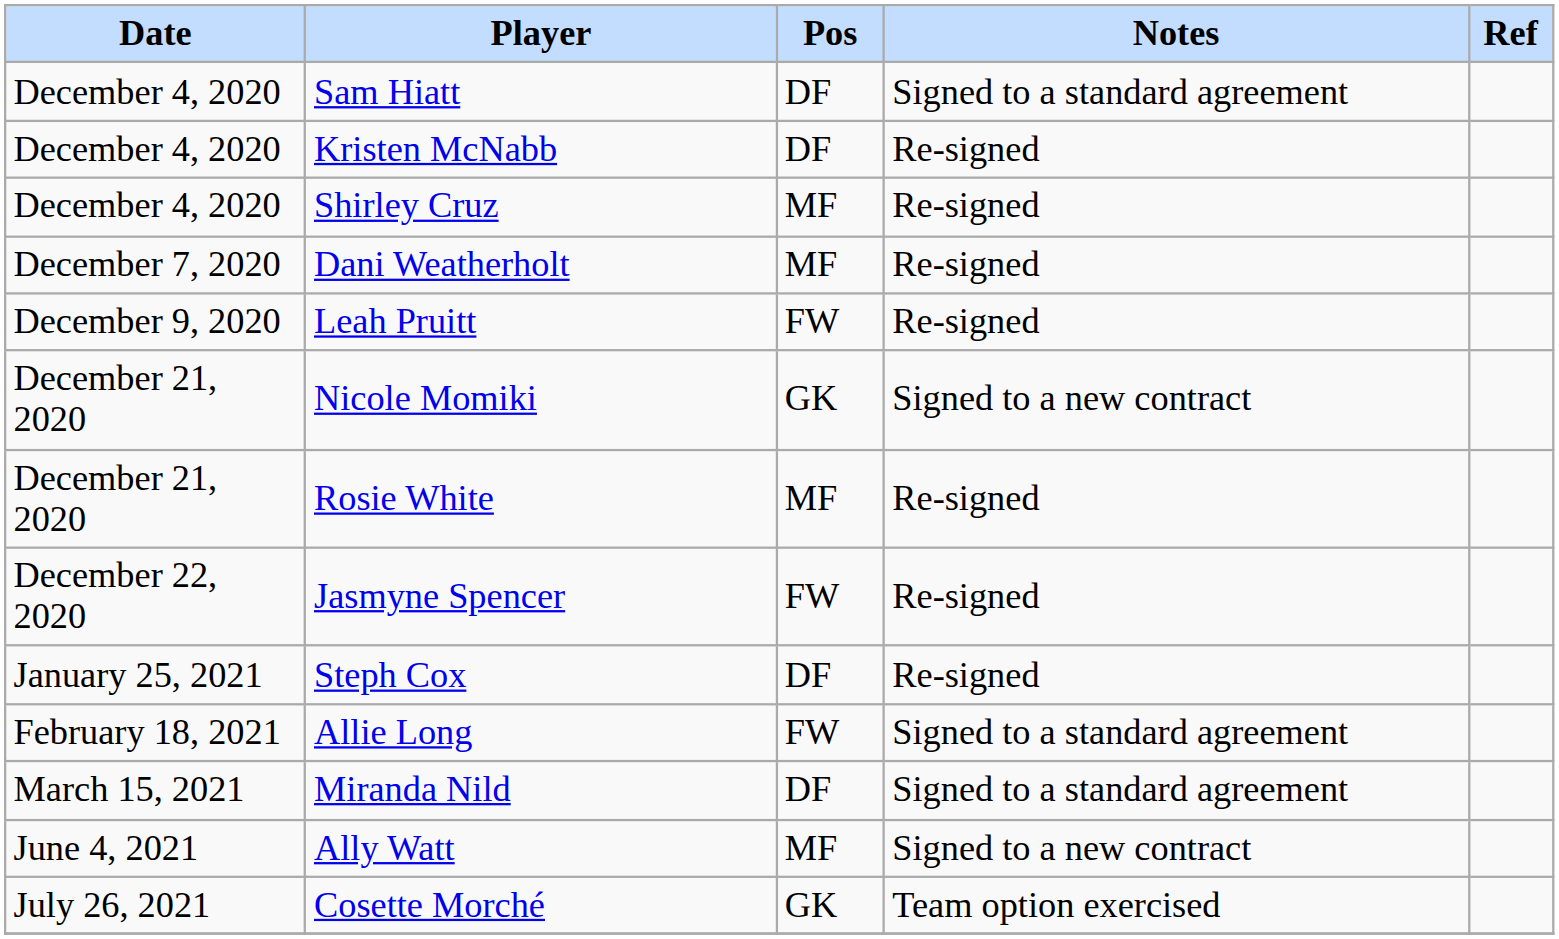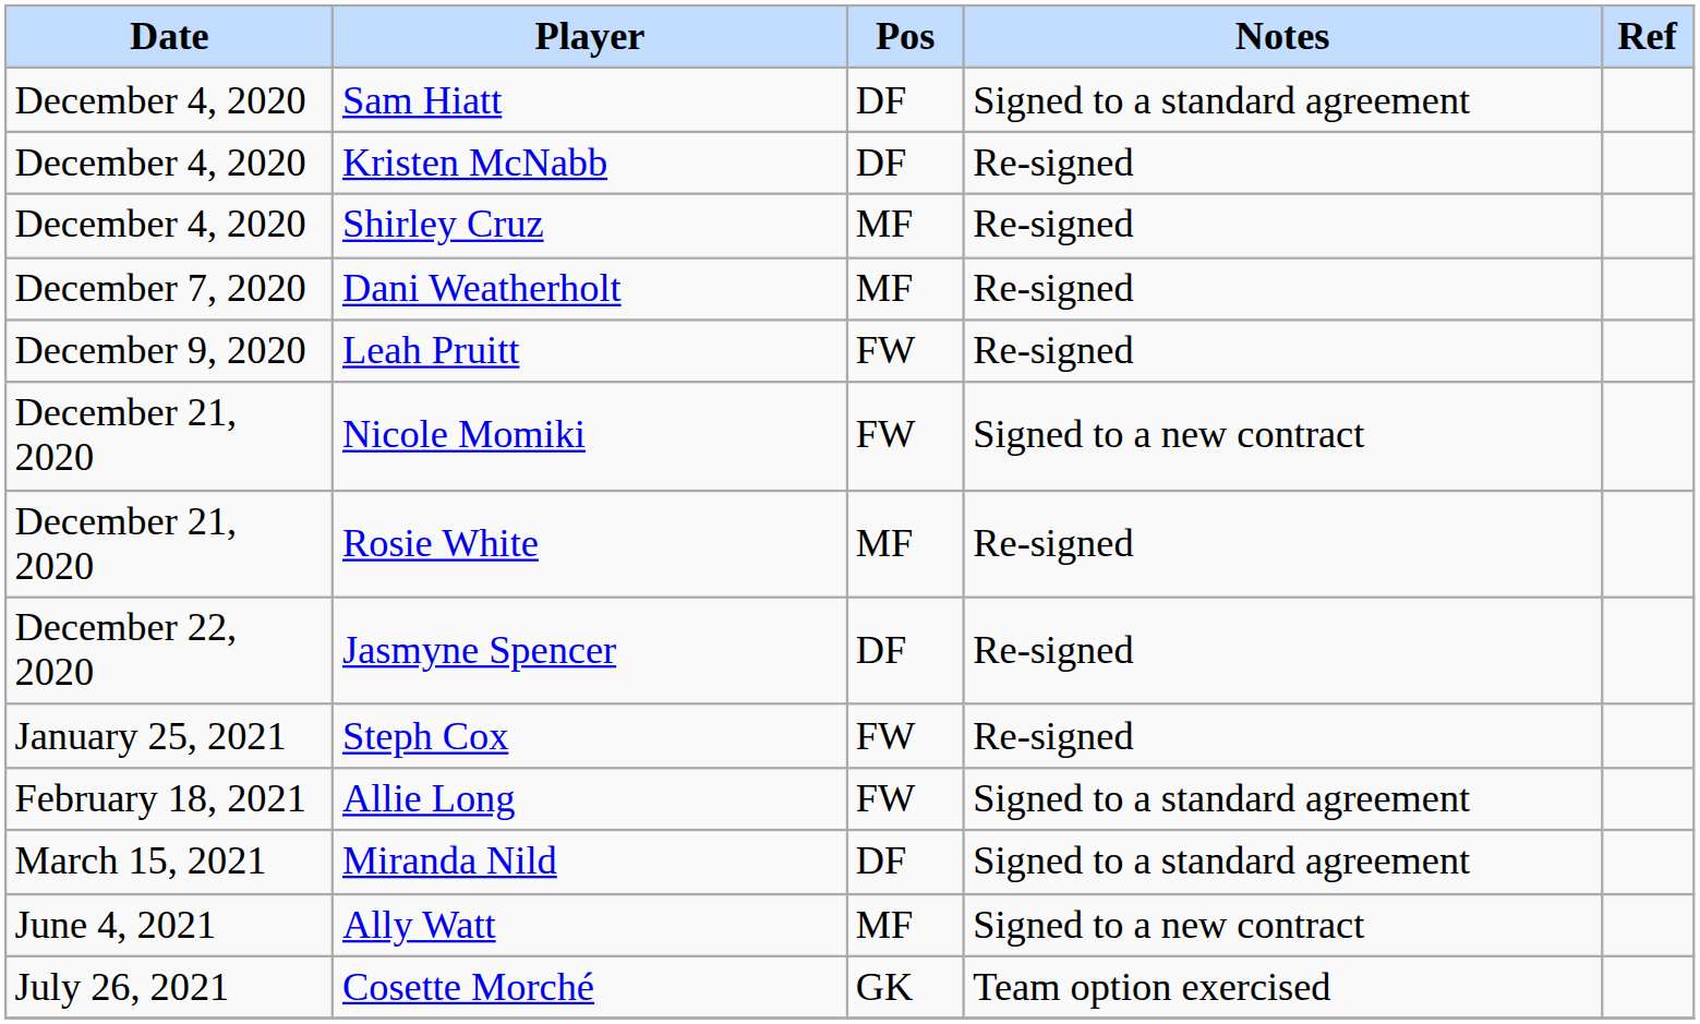Nicole Momiki | Pos: GK -> FW
Jasmyne Spencer | Pos: FW -> DF
Steph Cox | Pos: DF -> FW
